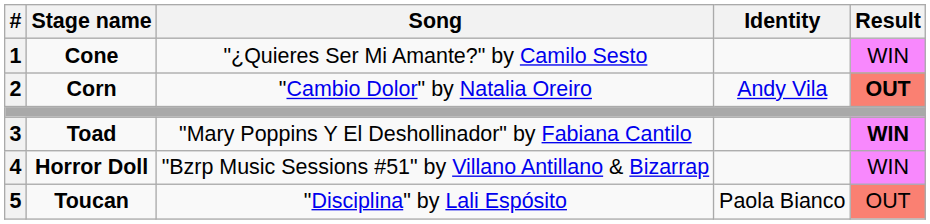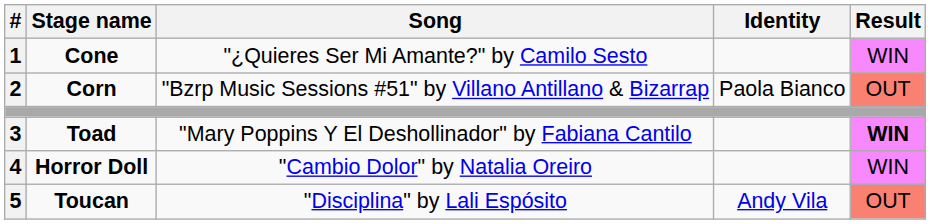Corn | Song: "Cambio Dolor" by Natalia Oreiro -> "Bzrp Music Sessions #51" by Villano Antillano & Bizarrap
Corn | Identity: Andy Vila -> Paola Bianco
Corn | Result: bold -> normal
Horror Doll | Song: "Bzrp Music Sessions #51" by Villano Antillano & Bizarrap -> "Cambio Dolor" by Natalia Oreiro
Toucan | Identity: Paola Bianco -> Andy Vila
